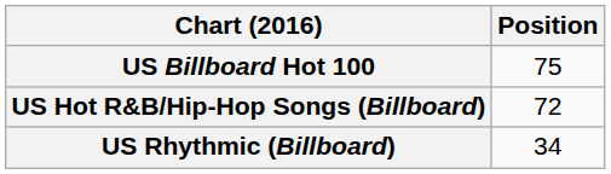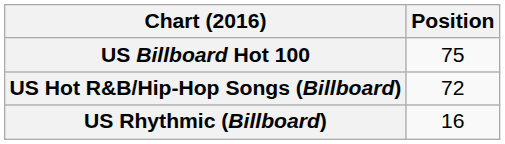US Rhythmic (Billboard) | Position: 34 -> 16
